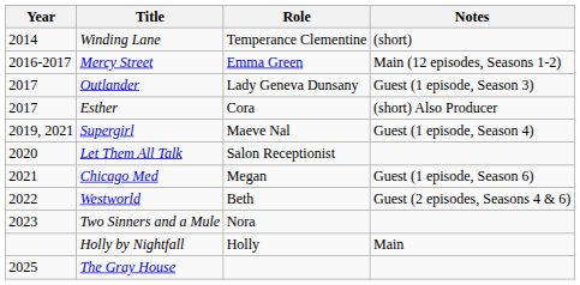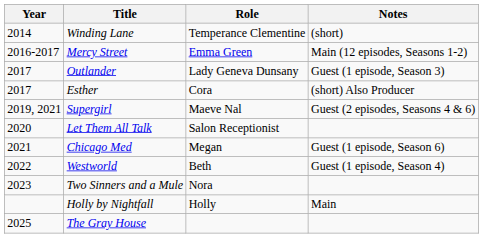Supergirl | Notes: Guest (1 episode, Season 4) -> Guest (2 episodes, Seasons 4 & 6)
Westworld | Notes: Guest (2 episodes, Seasons 4 & 6) -> Guest (1 episode, Season 4)
